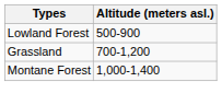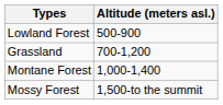+ row: Mossy Forest | 1,500-to the summit
